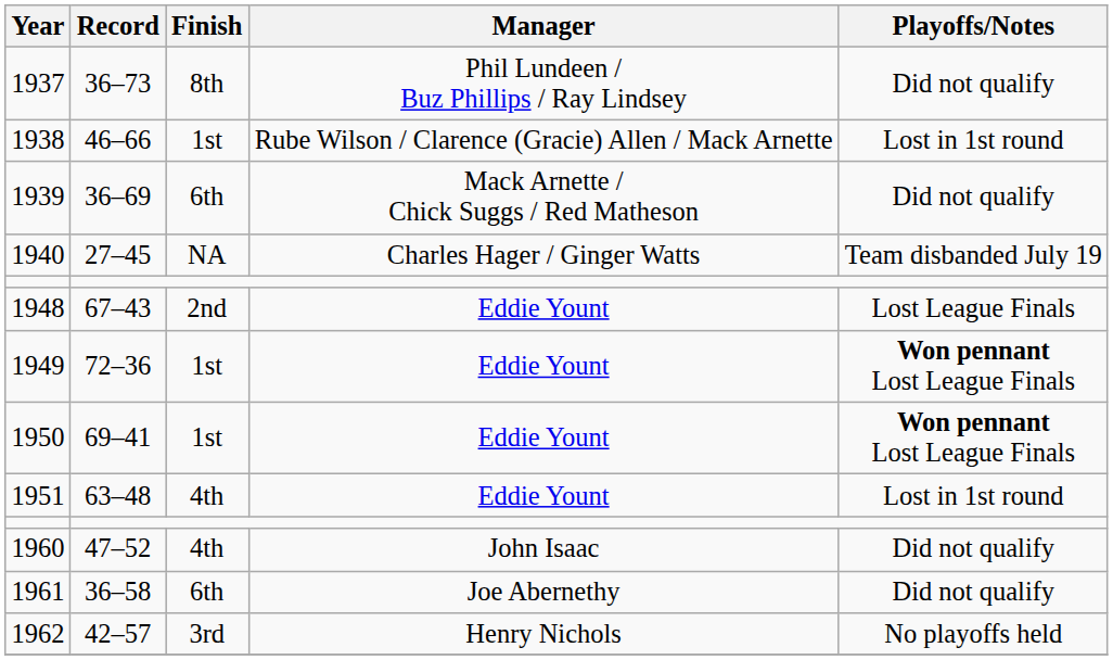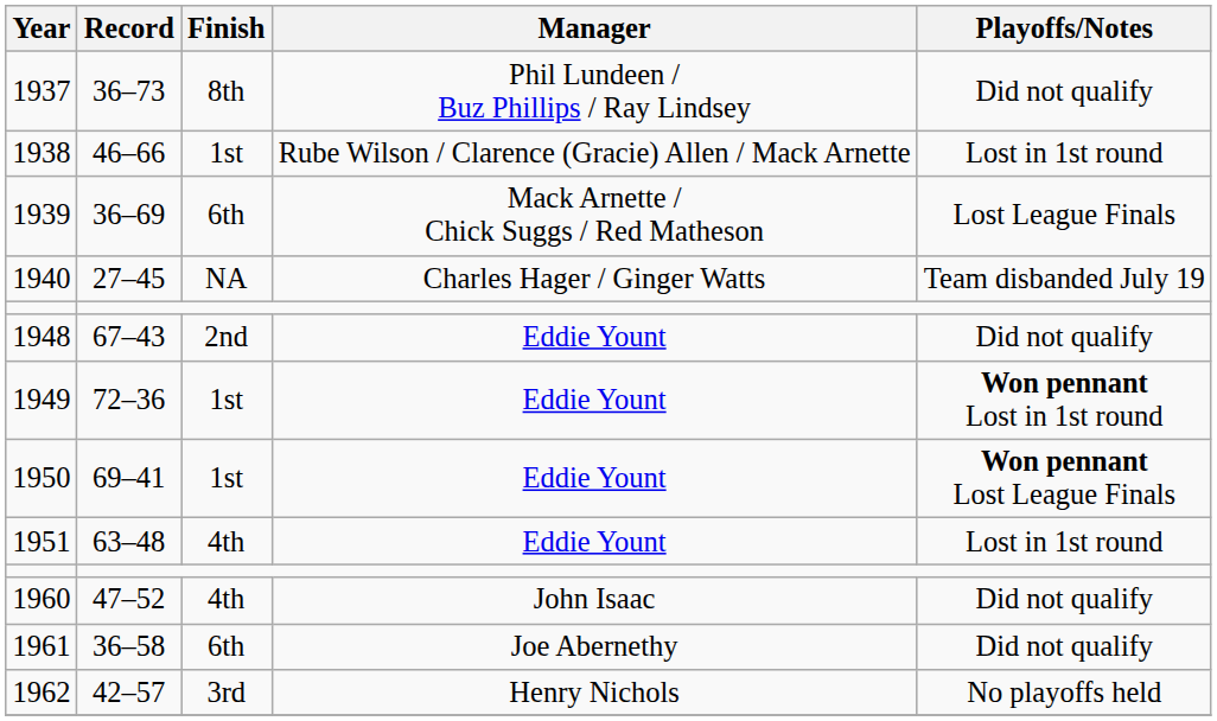1939 | Playoffs/Notes: Did not qualify -> Lost League Finals
1948 | Playoffs/Notes: Lost League Finals -> Did not qualify
1949 | Playoffs/Notes: Won pennant Lost League Finals -> Won pennant Lost in 1st round
